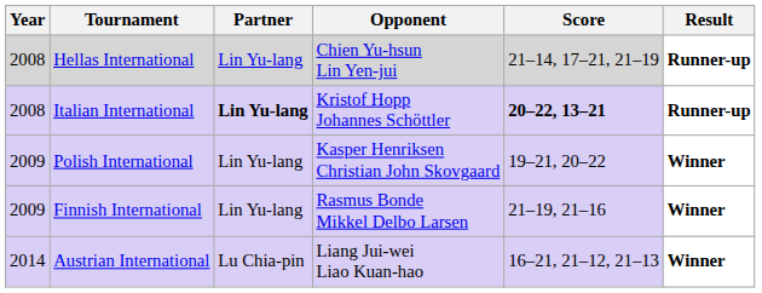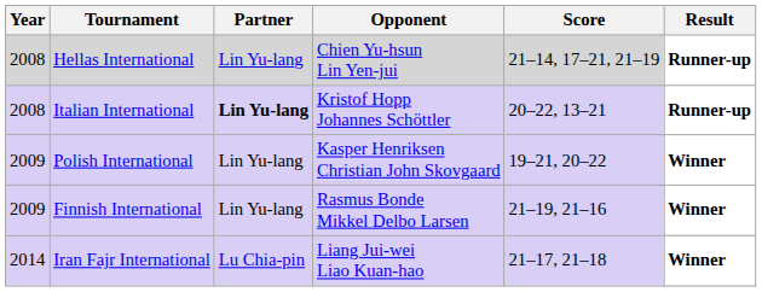Italian International | Score: bold -> normal
+ row: 2014 | Iran Fajr International | Lu Chia-pin | Liang Jui-wei Liao Kuan-hao | 21–17, 21–18 | Winner
- row: 2014 | Austrian International | Lu Chia-pin | Liang Jui-wei Liao Kuan-hao | 16–21, 21–12, 21–13 | Winner
